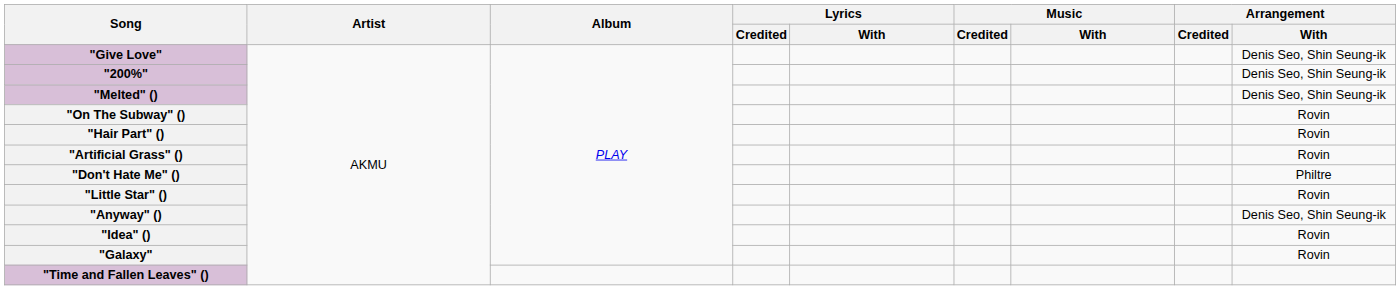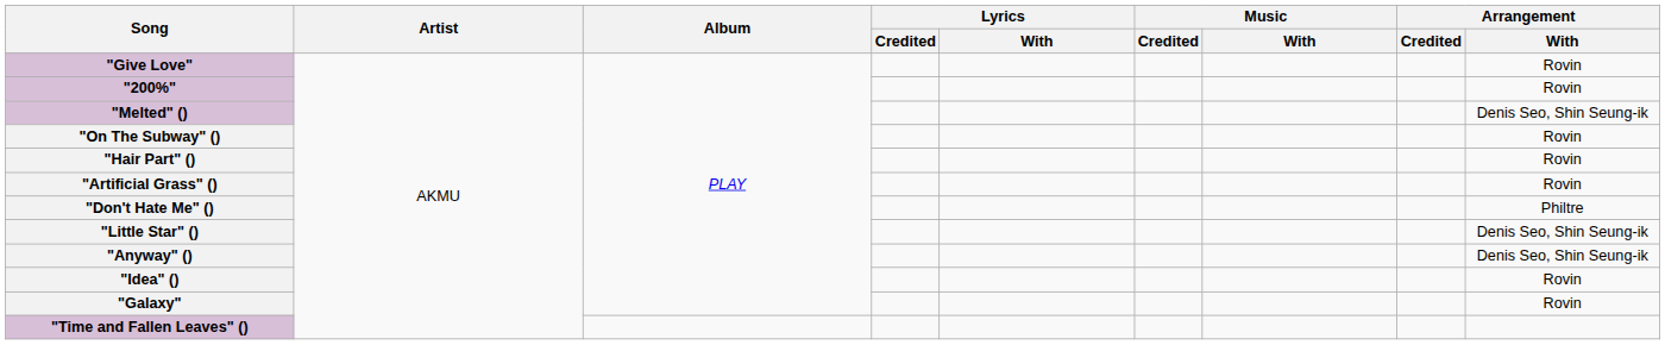"Give Love" | Arrangement / With: Denis Seo, Shin Seung-ik -> Rovin
"200%" | Arrangement / With: Denis Seo, Shin Seung-ik -> Rovin
"Little Star" () | Arrangement / With: Rovin -> Denis Seo, Shin Seung-ik
